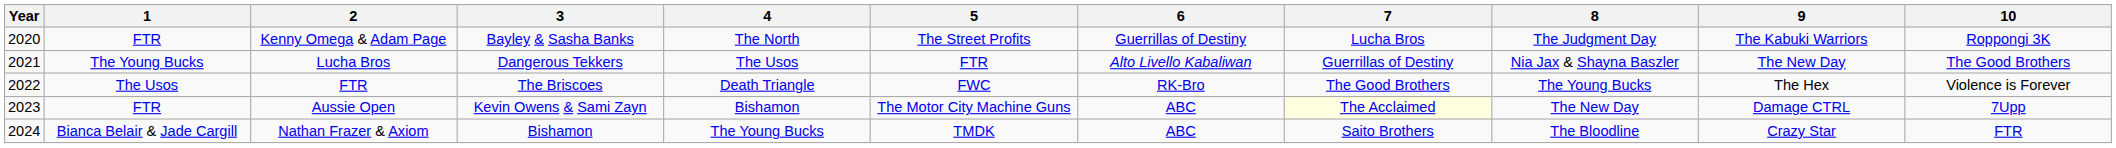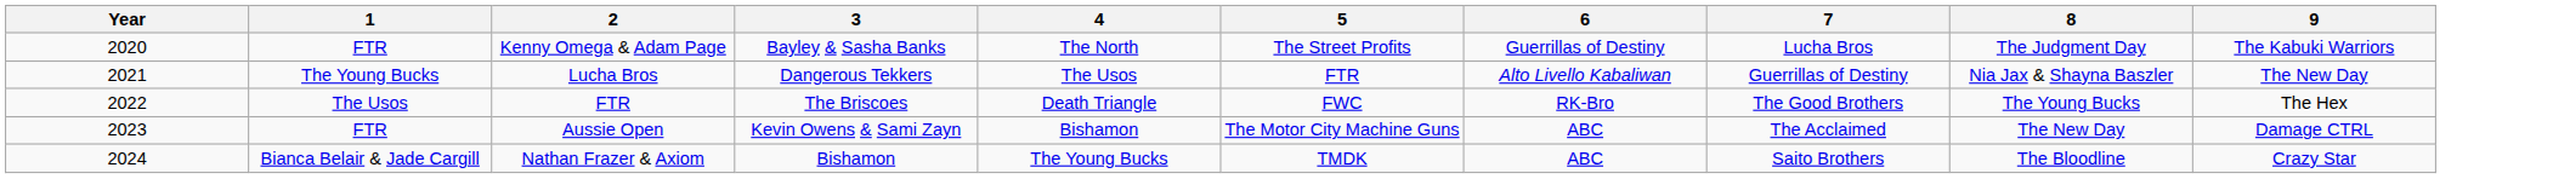- column: 10 | Roppongi 3K | The Good Brothers | Violence is Forever | 7Upp | FTR
Aussie Open | 7: lightyellow background -> no background
